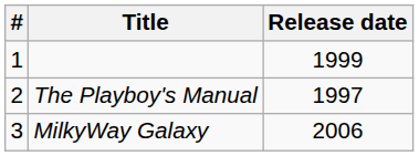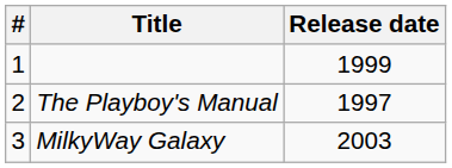MilkyWay Galaxy | Release date: 2006 -> 2003
